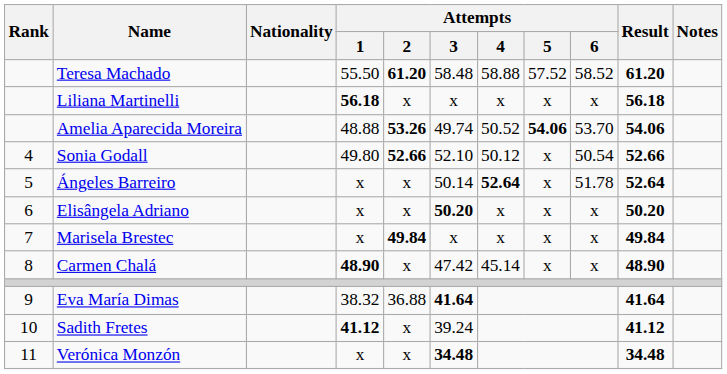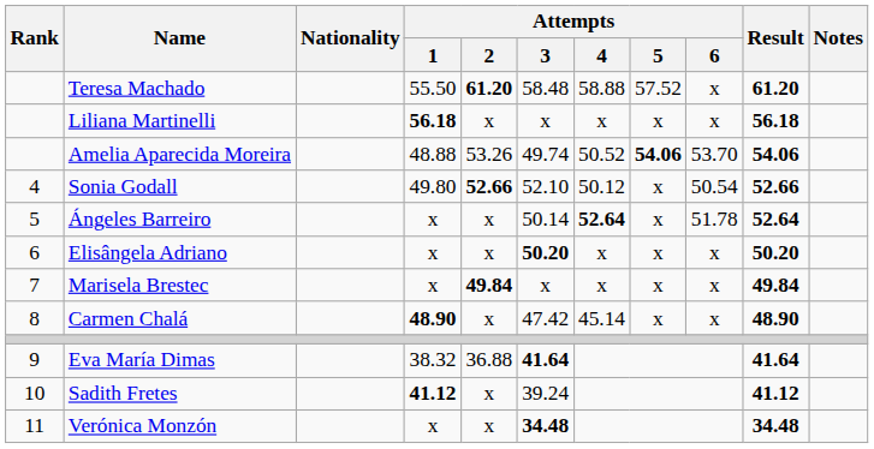Teresa Machado | Attempts / 6: 58.52 -> x
Amelia Aparecida Moreira | Attempts / 2: bold -> normal
